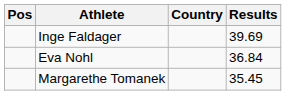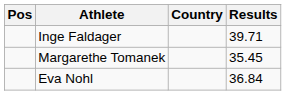Inge Faldager | Results: 39.69 -> 39.71
rows swapped: Eva Nohl <-> Margarethe Tomanek
